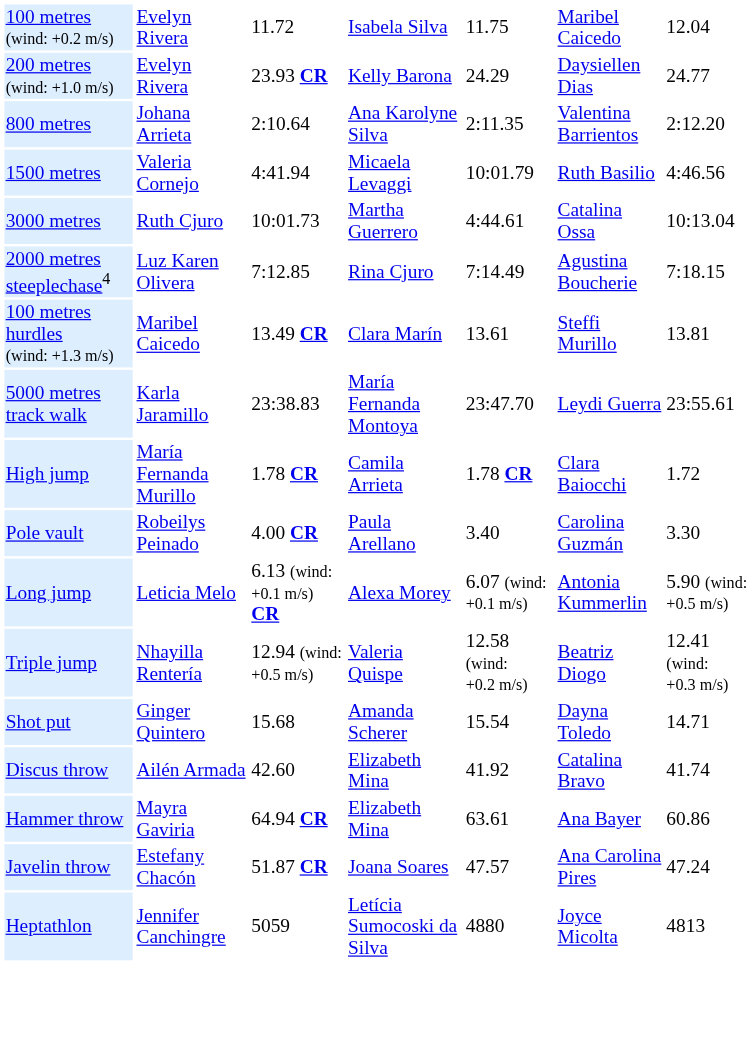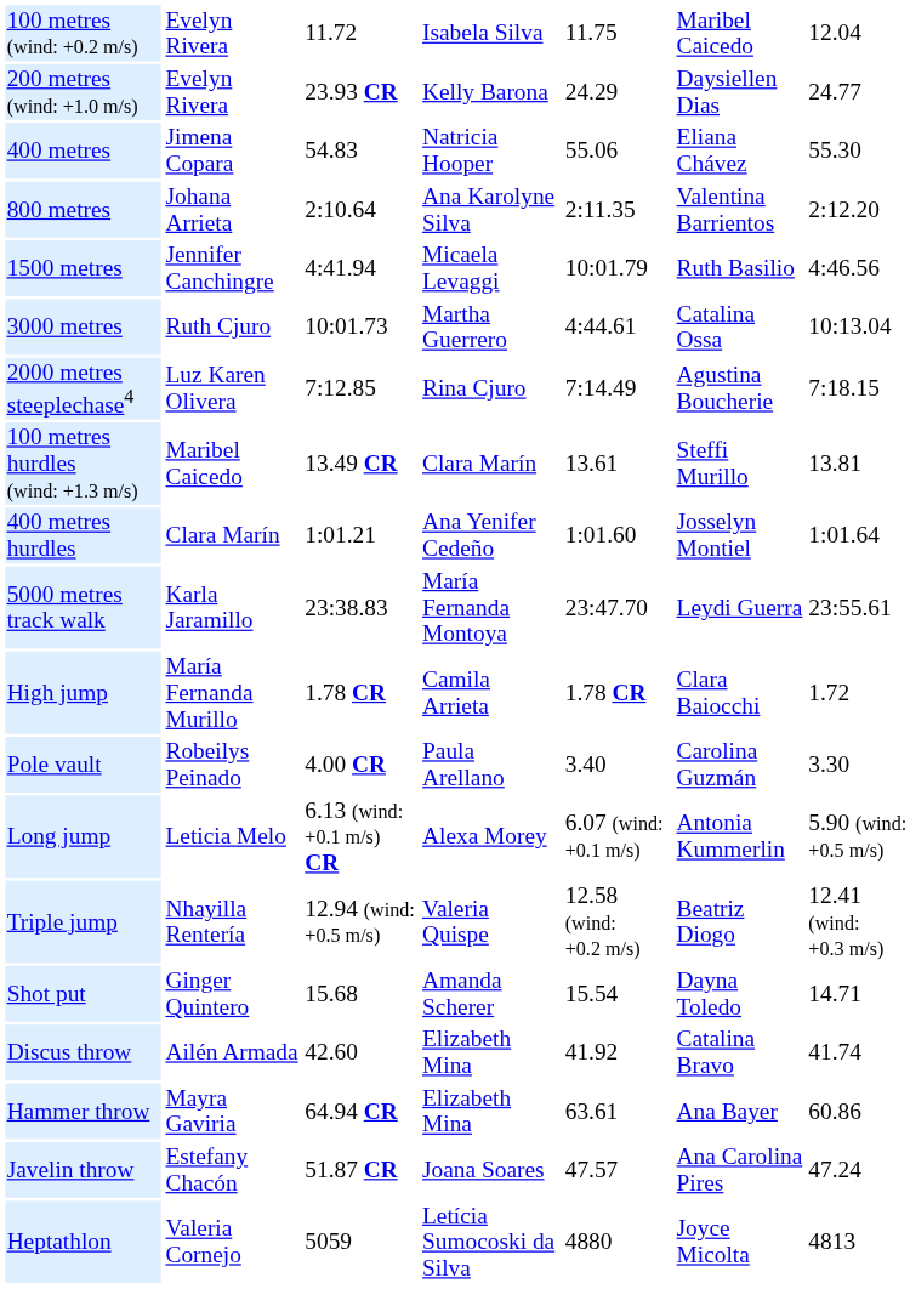+ row: 400 metres | Jimena Copara | 54.83 | Natricia Hooper | 55.06 | Eliana Chávez | 55.30
1500 metres | column 2: Valeria Cornejo -> Jennifer Canchingre
+ row: 400 metres hurdles | Clara Marín | 1:01.21 | Ana Yenifer Cedeño | 1:01.60 | Josselyn Montiel | 1:01.64
Heptathlon | column 2: Jennifer Canchingre -> Valeria Cornejo
